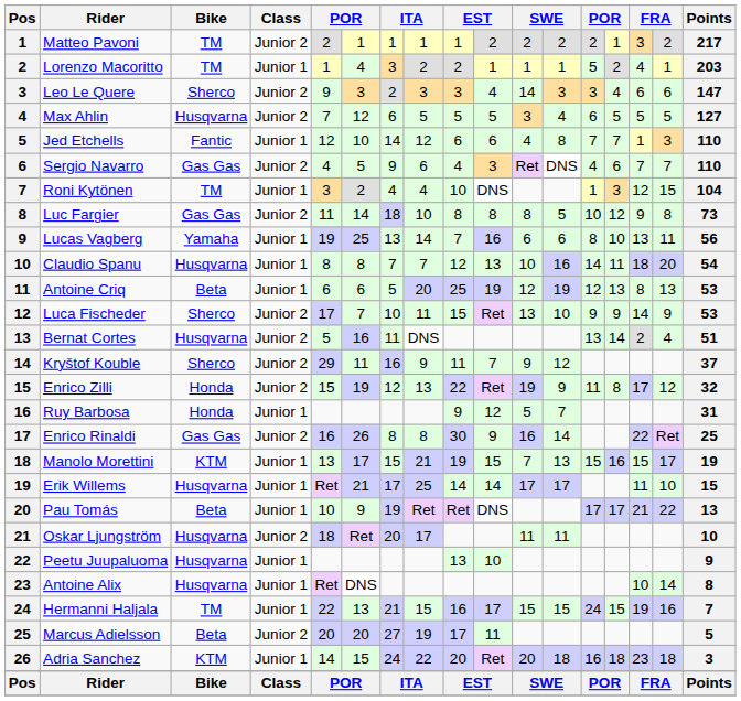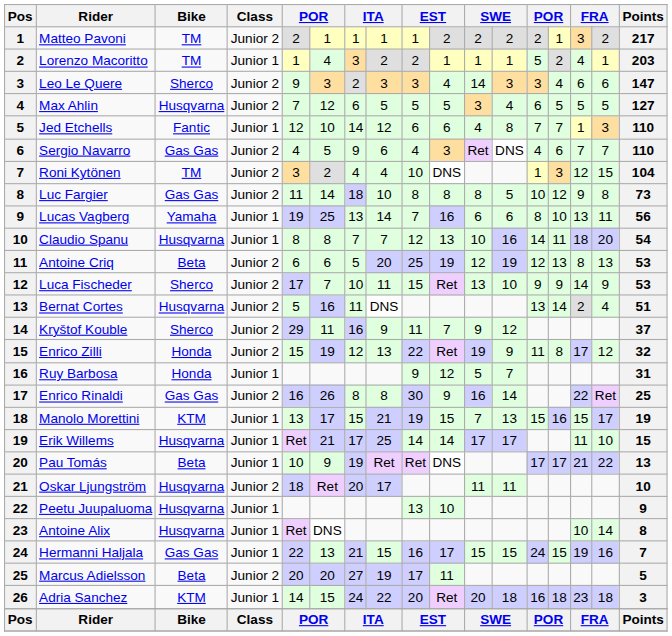Roni Kytönen | Class: Junior 1 -> Junior 2
Antoine Criq | Class: Junior 1 -> Junior 2
Hermanni Haljala | Bike: TM -> Gas Gas
